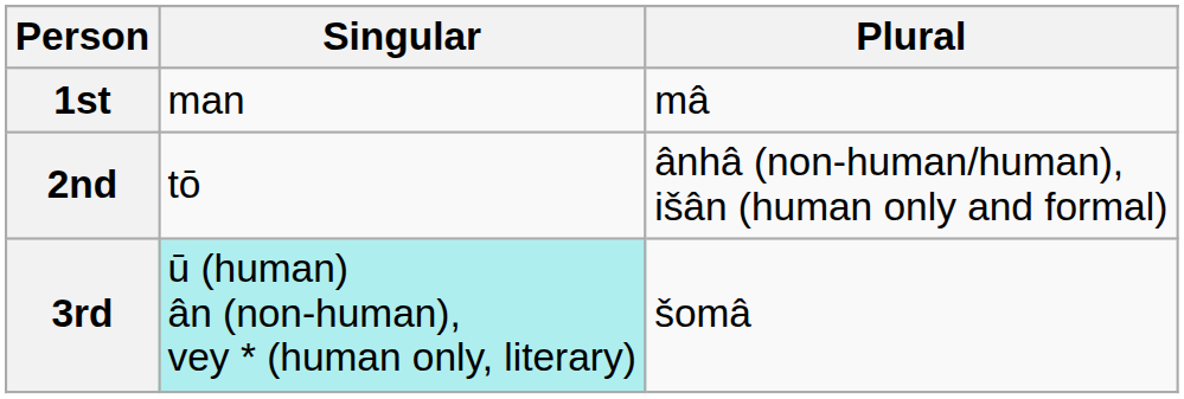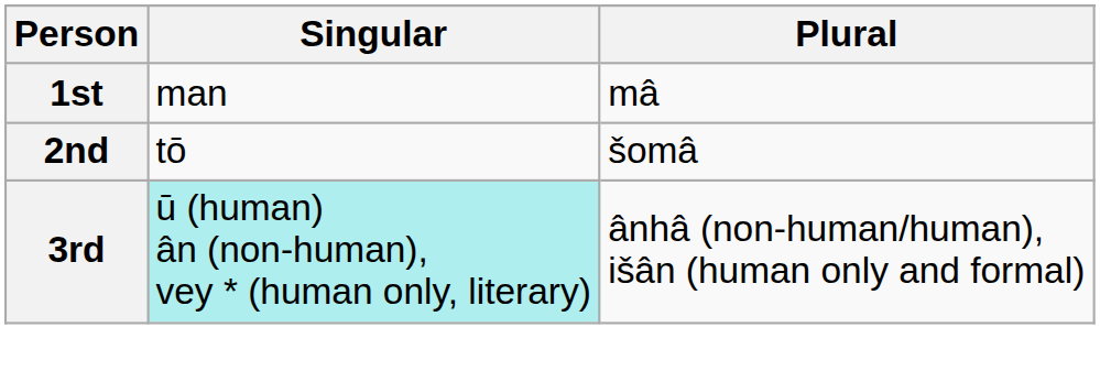2nd | Plural: ânhâ (non-human/human), išân (human only and formal) -> šomâ
3rd | Plural: šomâ -> ânhâ (non-human/human), išân (human only and formal)
